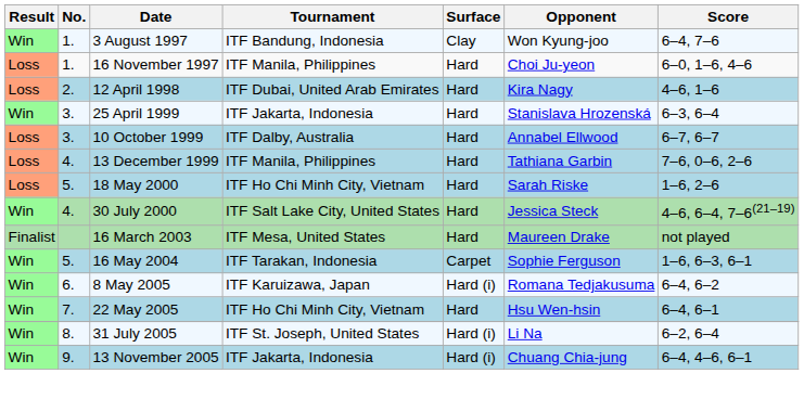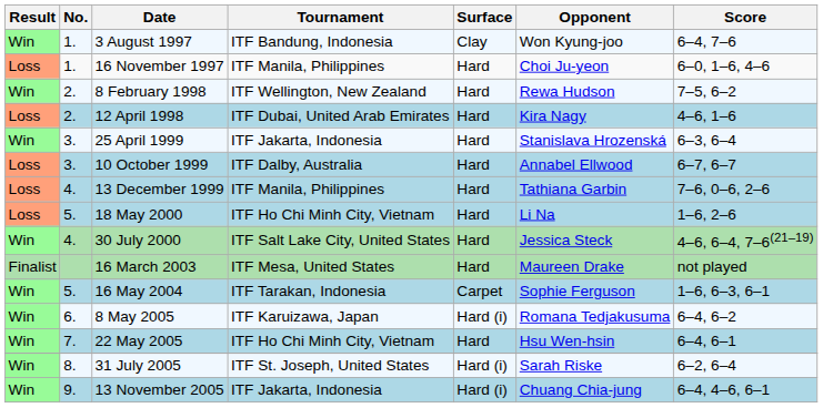+ row: Win | 2. | 8 February 1998 | ITF Wellington, New Zealand | Hard | Rewa Hudson | 7–5, 6–2
18 May 2000 | Opponent: Sarah Riske -> Li Na
31 July 2005 | Opponent: Li Na -> Sarah Riske
